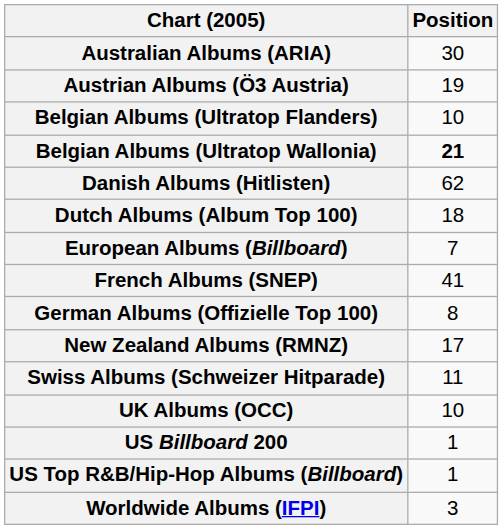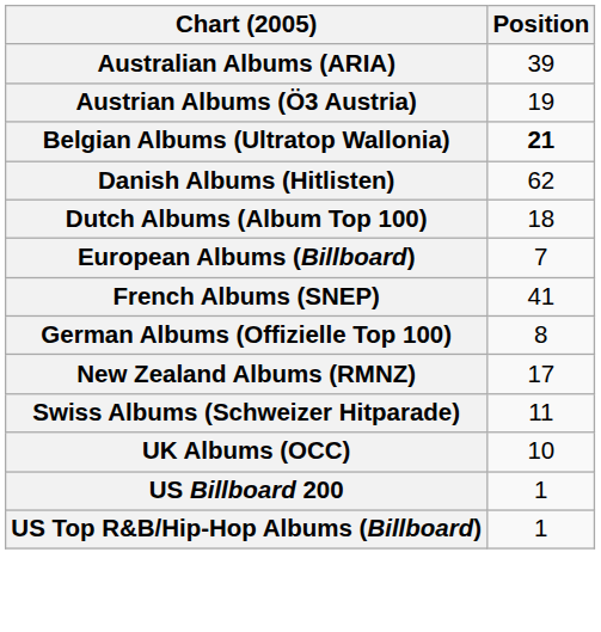Australian Albums (ARIA) | Position: 30 -> 39
- row: Belgian Albums (Ultratop Flanders) | 10
- row: Worldwide Albums (IFPI) | 3
